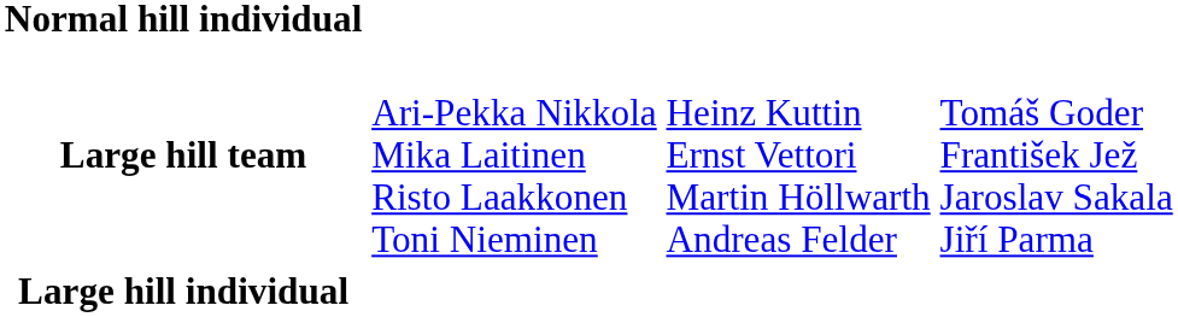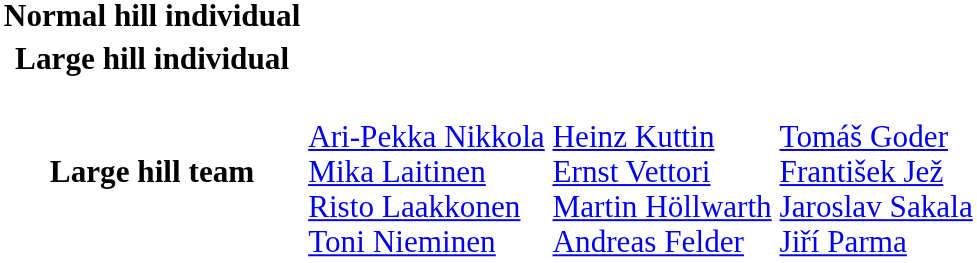rows swapped: Large hill individual <-> Large hill team
